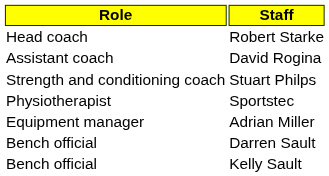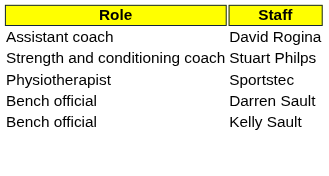- row: Head coach | Robert Starke
- row: Equipment manager | Adrian Miller
